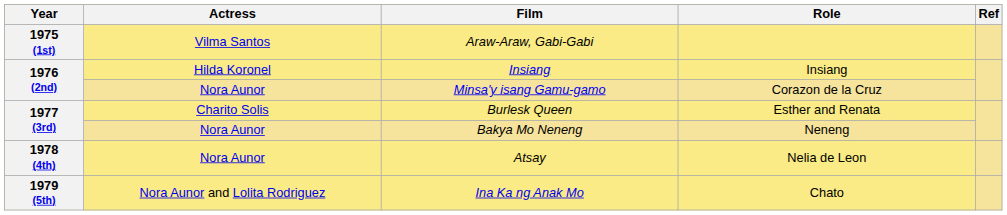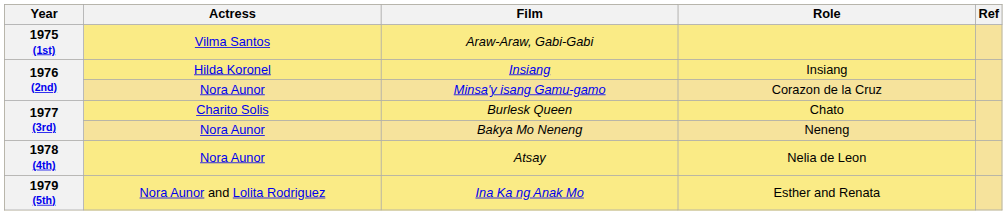Burlesk Queen | Role: Esther and Renata -> Chato
Ina Ka ng Anak Mo | Role: Chato -> Esther and Renata
